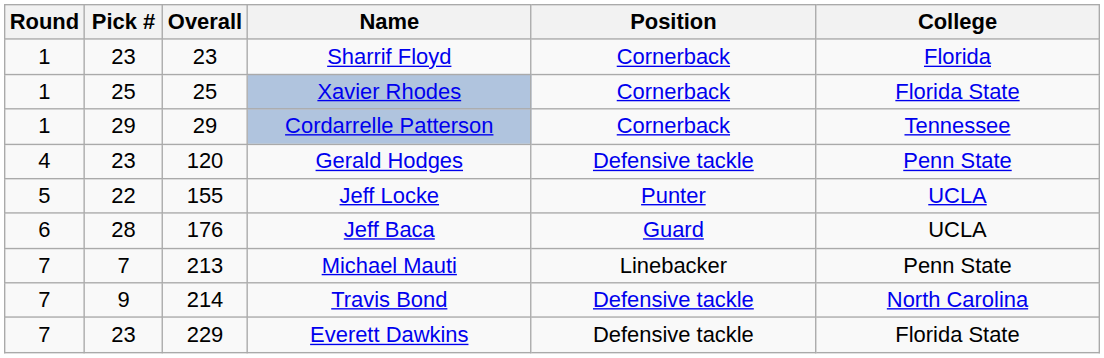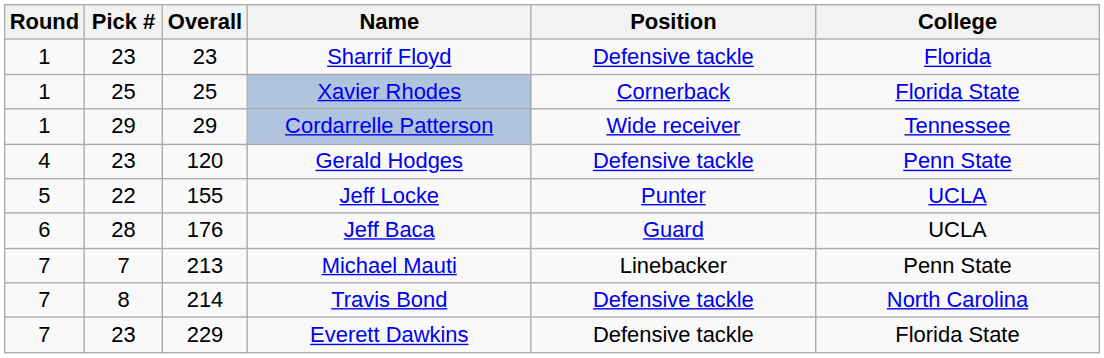Sharrif Floyd | Position: Cornerback -> Defensive tackle
Cordarrelle Patterson | Position: Cornerback -> Wide receiver
Travis Bond | Pick #: 9 -> 8
